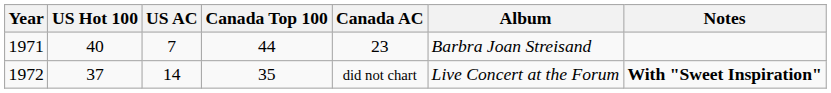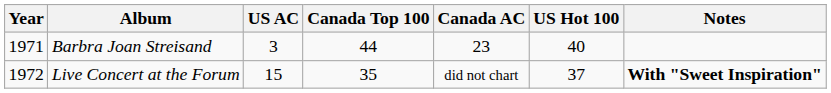columns swapped: US Hot 100 <-> Album
1971 | US AC: 7 -> 3
1972 | US AC: 14 -> 15
